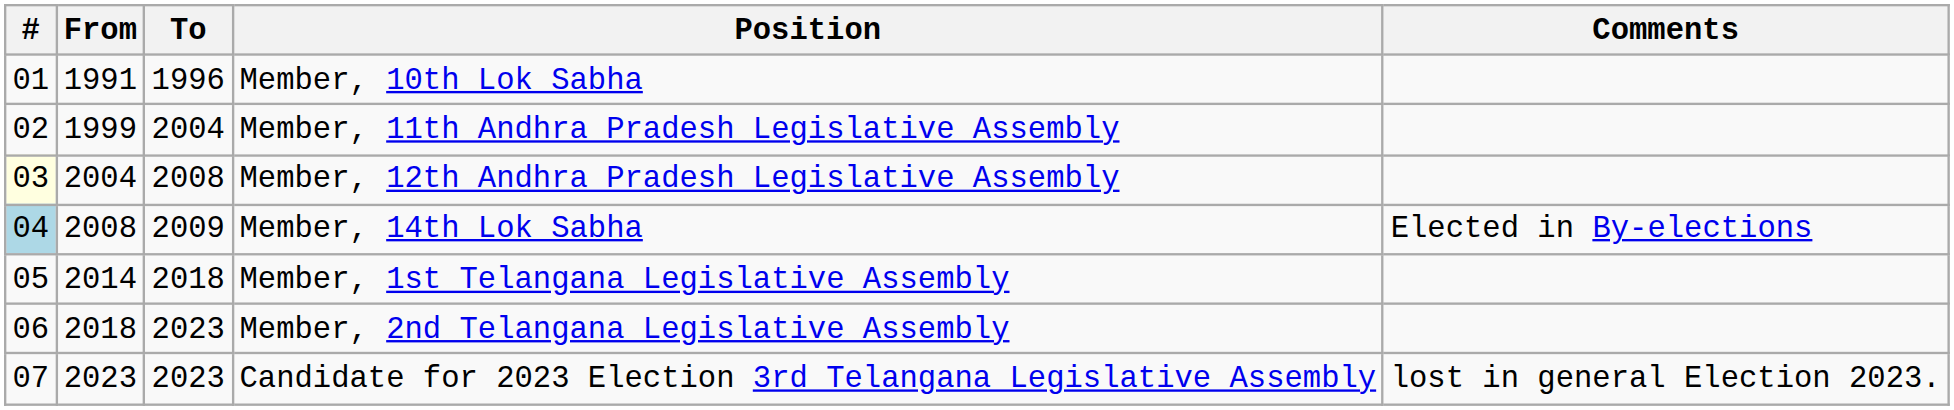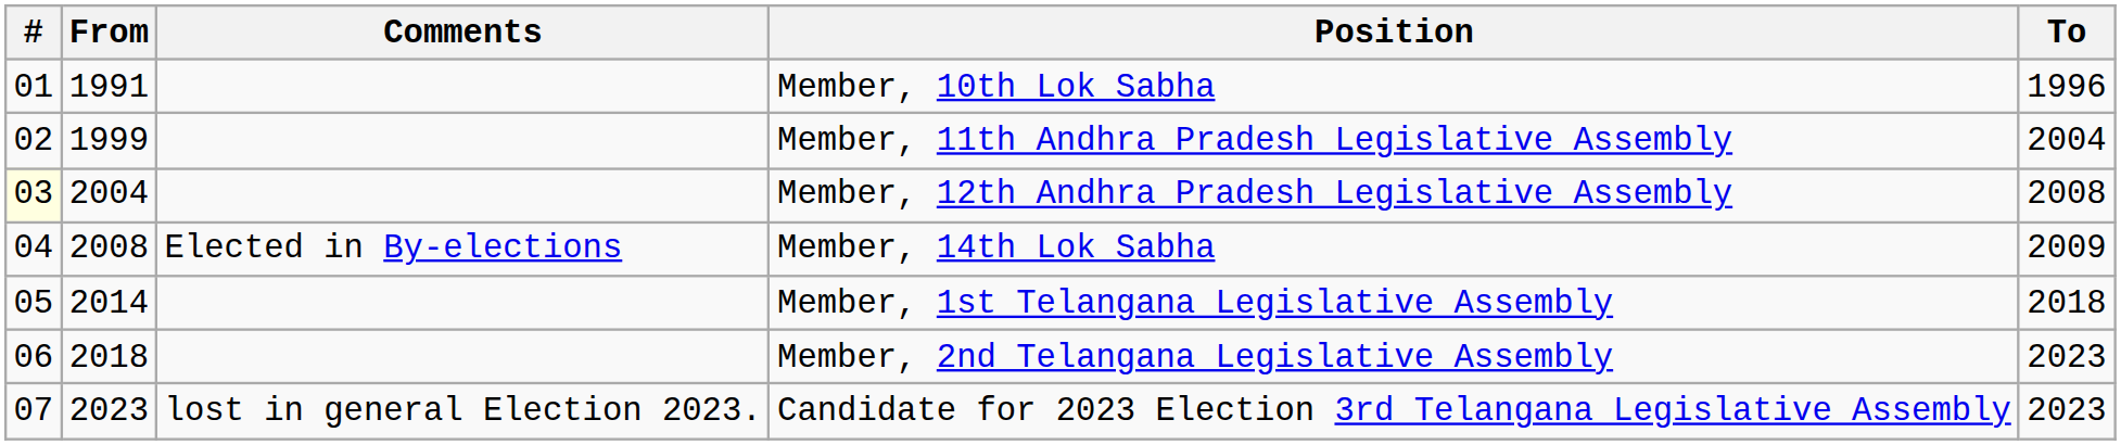columns swapped: To <-> Comments
Member, 14th Lok Sabha | #: lightblue background -> no background
